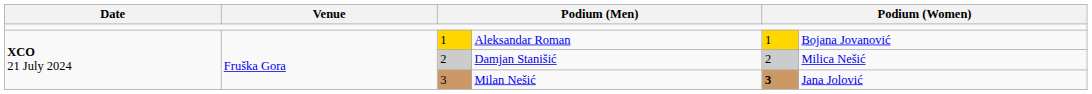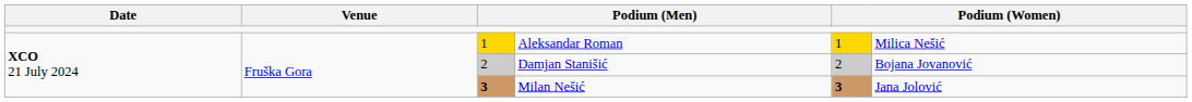Aleksandar Roman | column 6: Bojana Jovanović -> Milica Nešić
Damjan Stanišić | column 6: Milica Nešić -> Bojana Jovanović
Milan Nešić | column 3: normal -> bold
